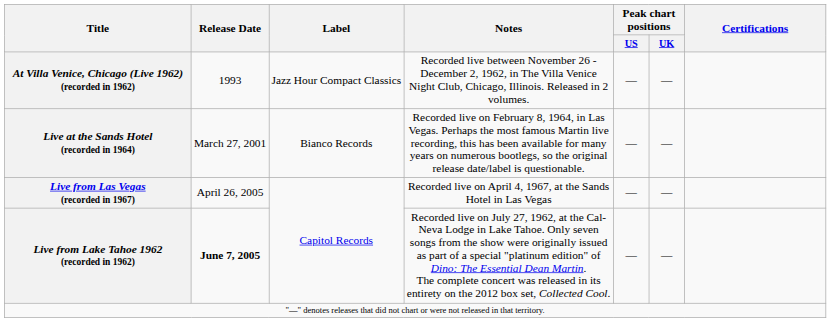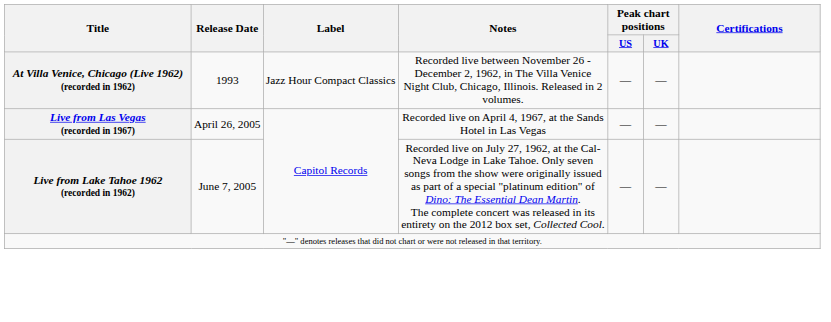- row: Live at the Sands Hotel (recorded in 1964) | March 27, 2001 | Bianco Records | Recorded live on February 8, 1964, in Las Vegas. Perhaps the most famous Martin live recording, this has been available for many years on numerous bootlegs, so the original release date/label is questionable. | — | —
Live from Lake Tahoe 1962 (recorded in 1962) | Release Date: bold -> normal
